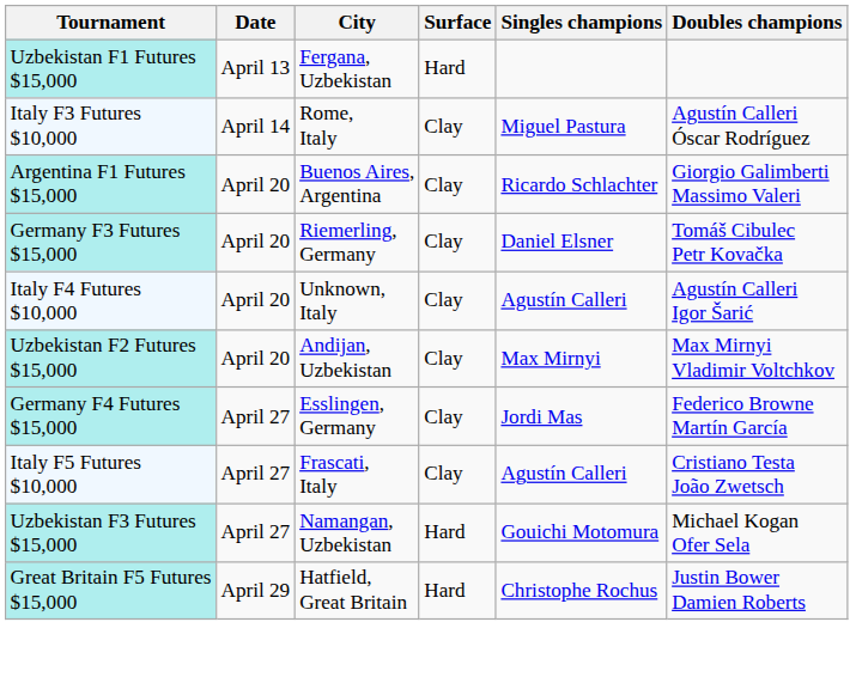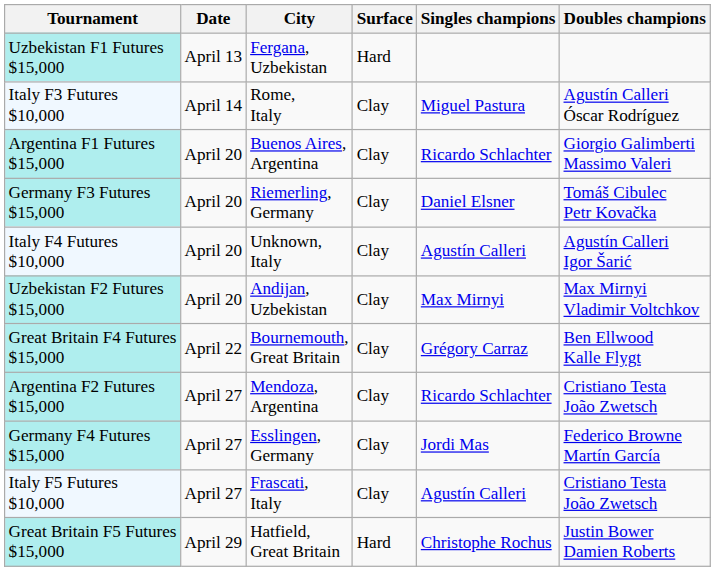+ row: Great Britain F4 Futures $15,000 | April 22 | Bournemouth, Great Britain | Clay | Grégory Carraz | Ben Ellwood Kalle Flygt
+ row: Argentina F2 Futures $15,000 | April 27 | Mendoza, Argentina | Clay | Ricardo Schlachter | Cristiano Testa João Zwetsch
- row: Uzbekistan F3 Futures $15,000 | April 27 | Namangan, Uzbekistan | Hard | Gouichi Motomura | Michael Kogan Ofer Sela
